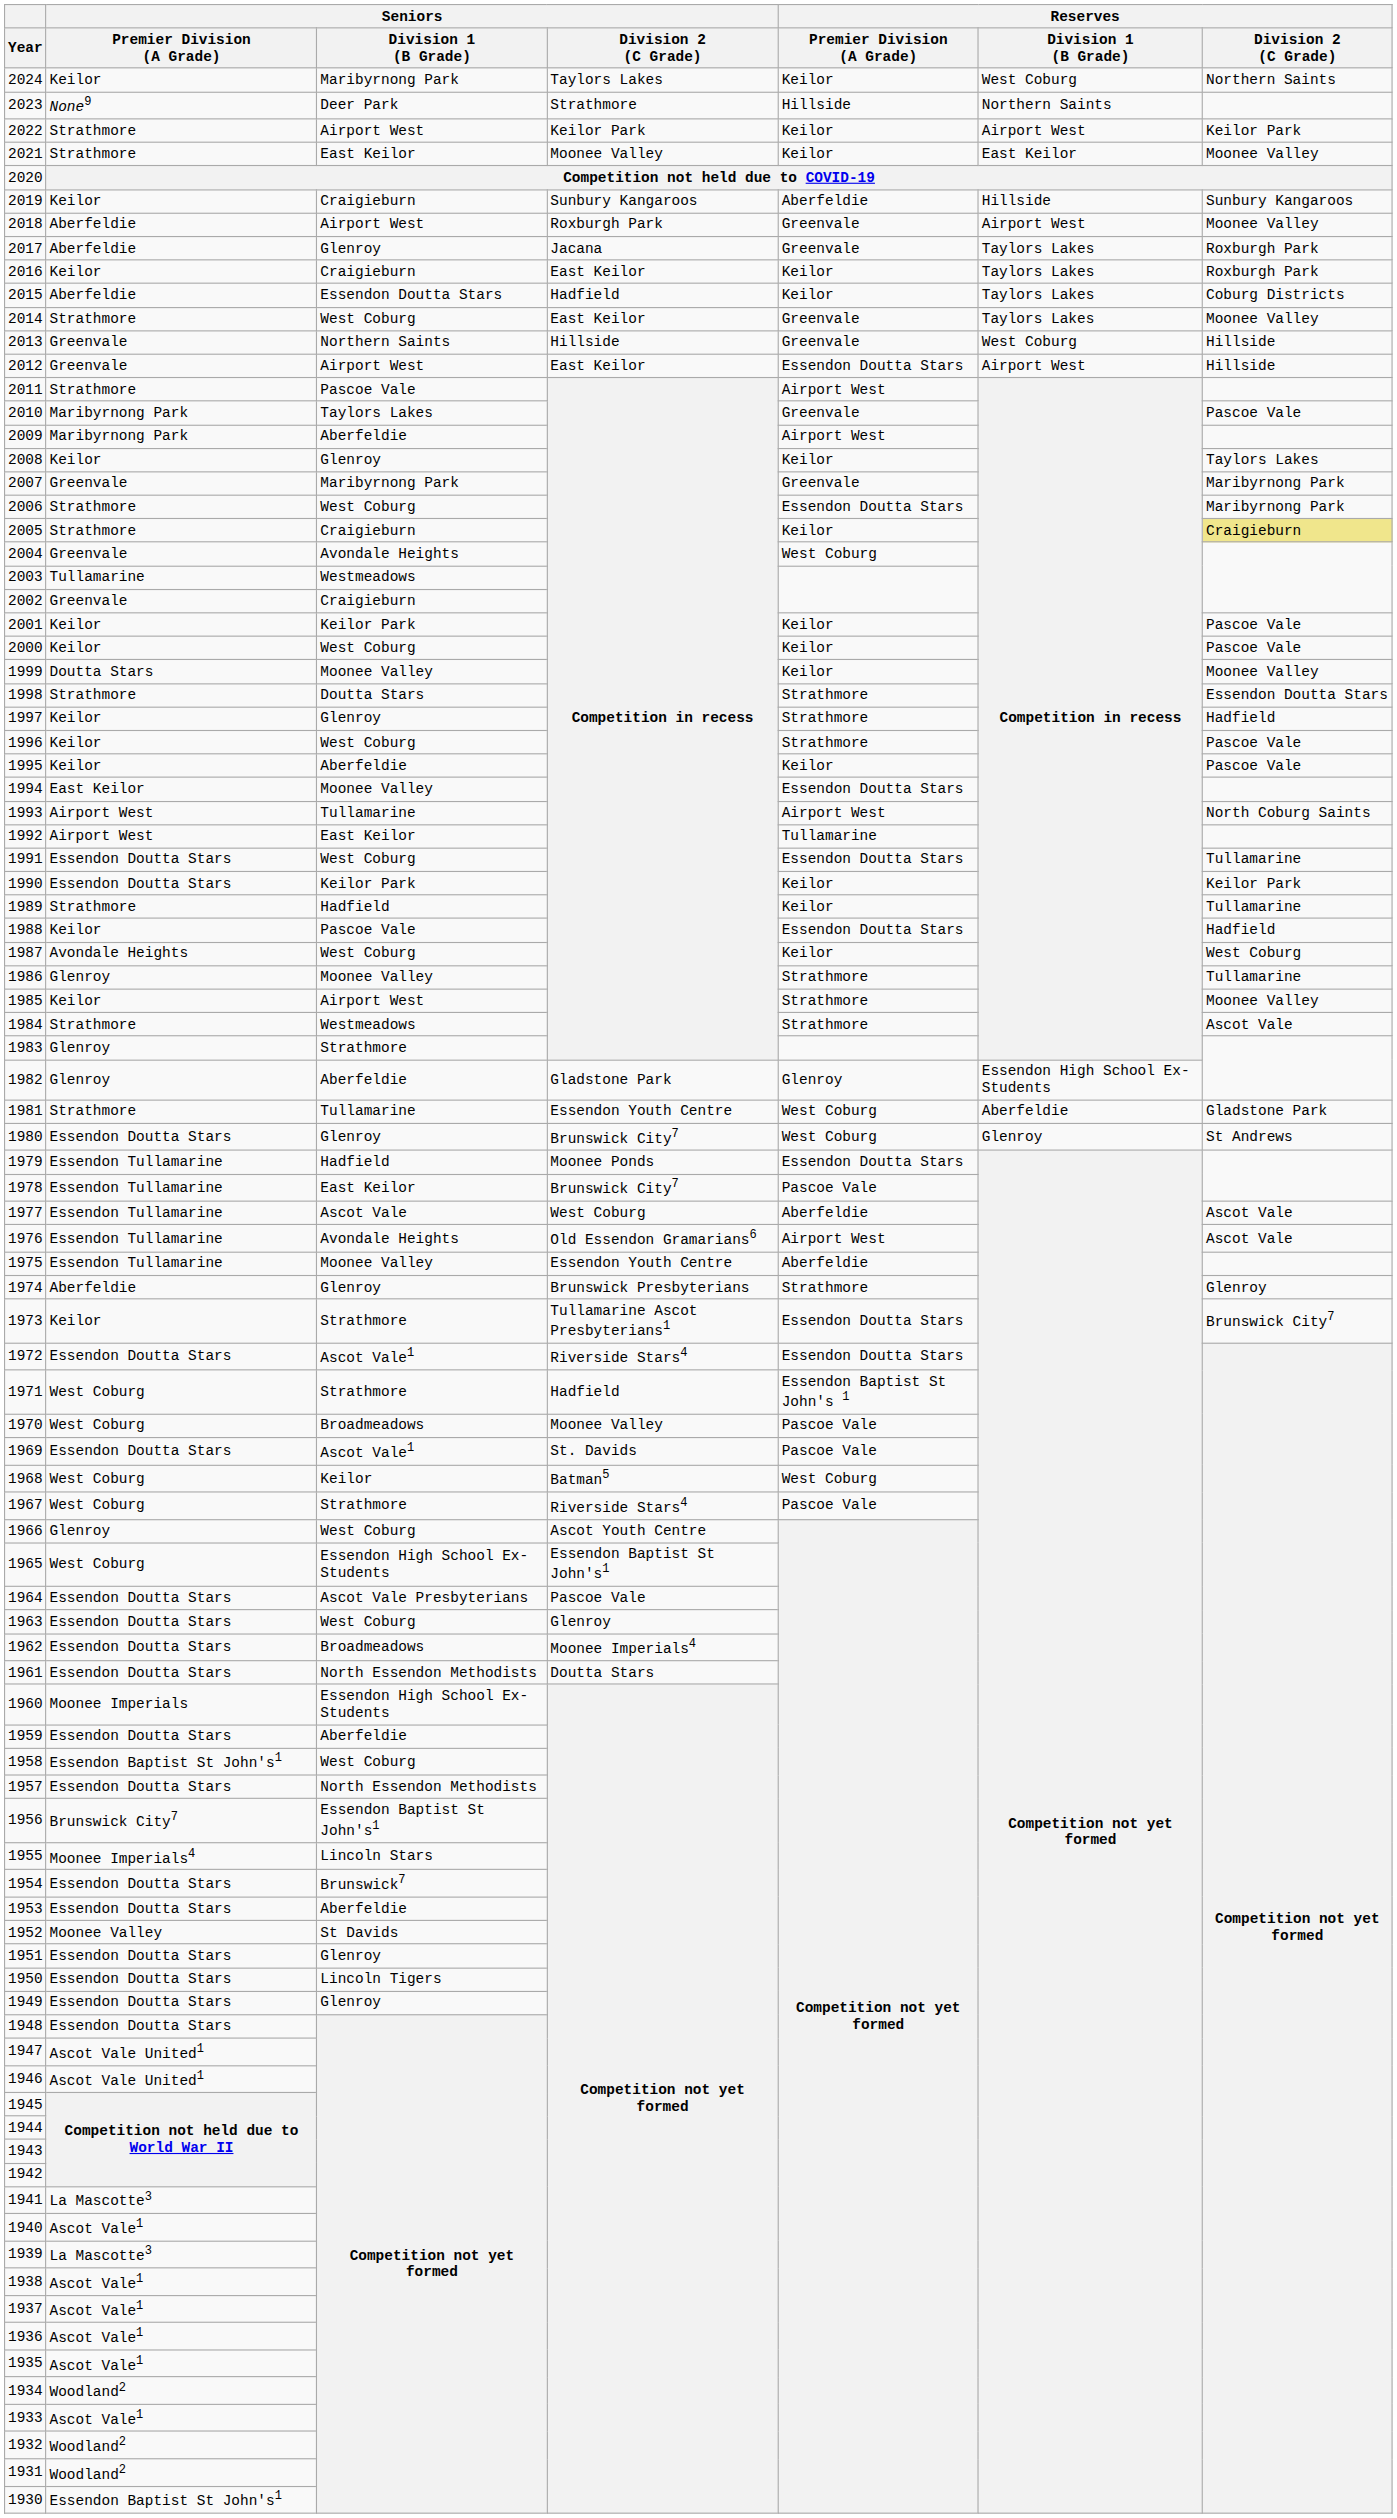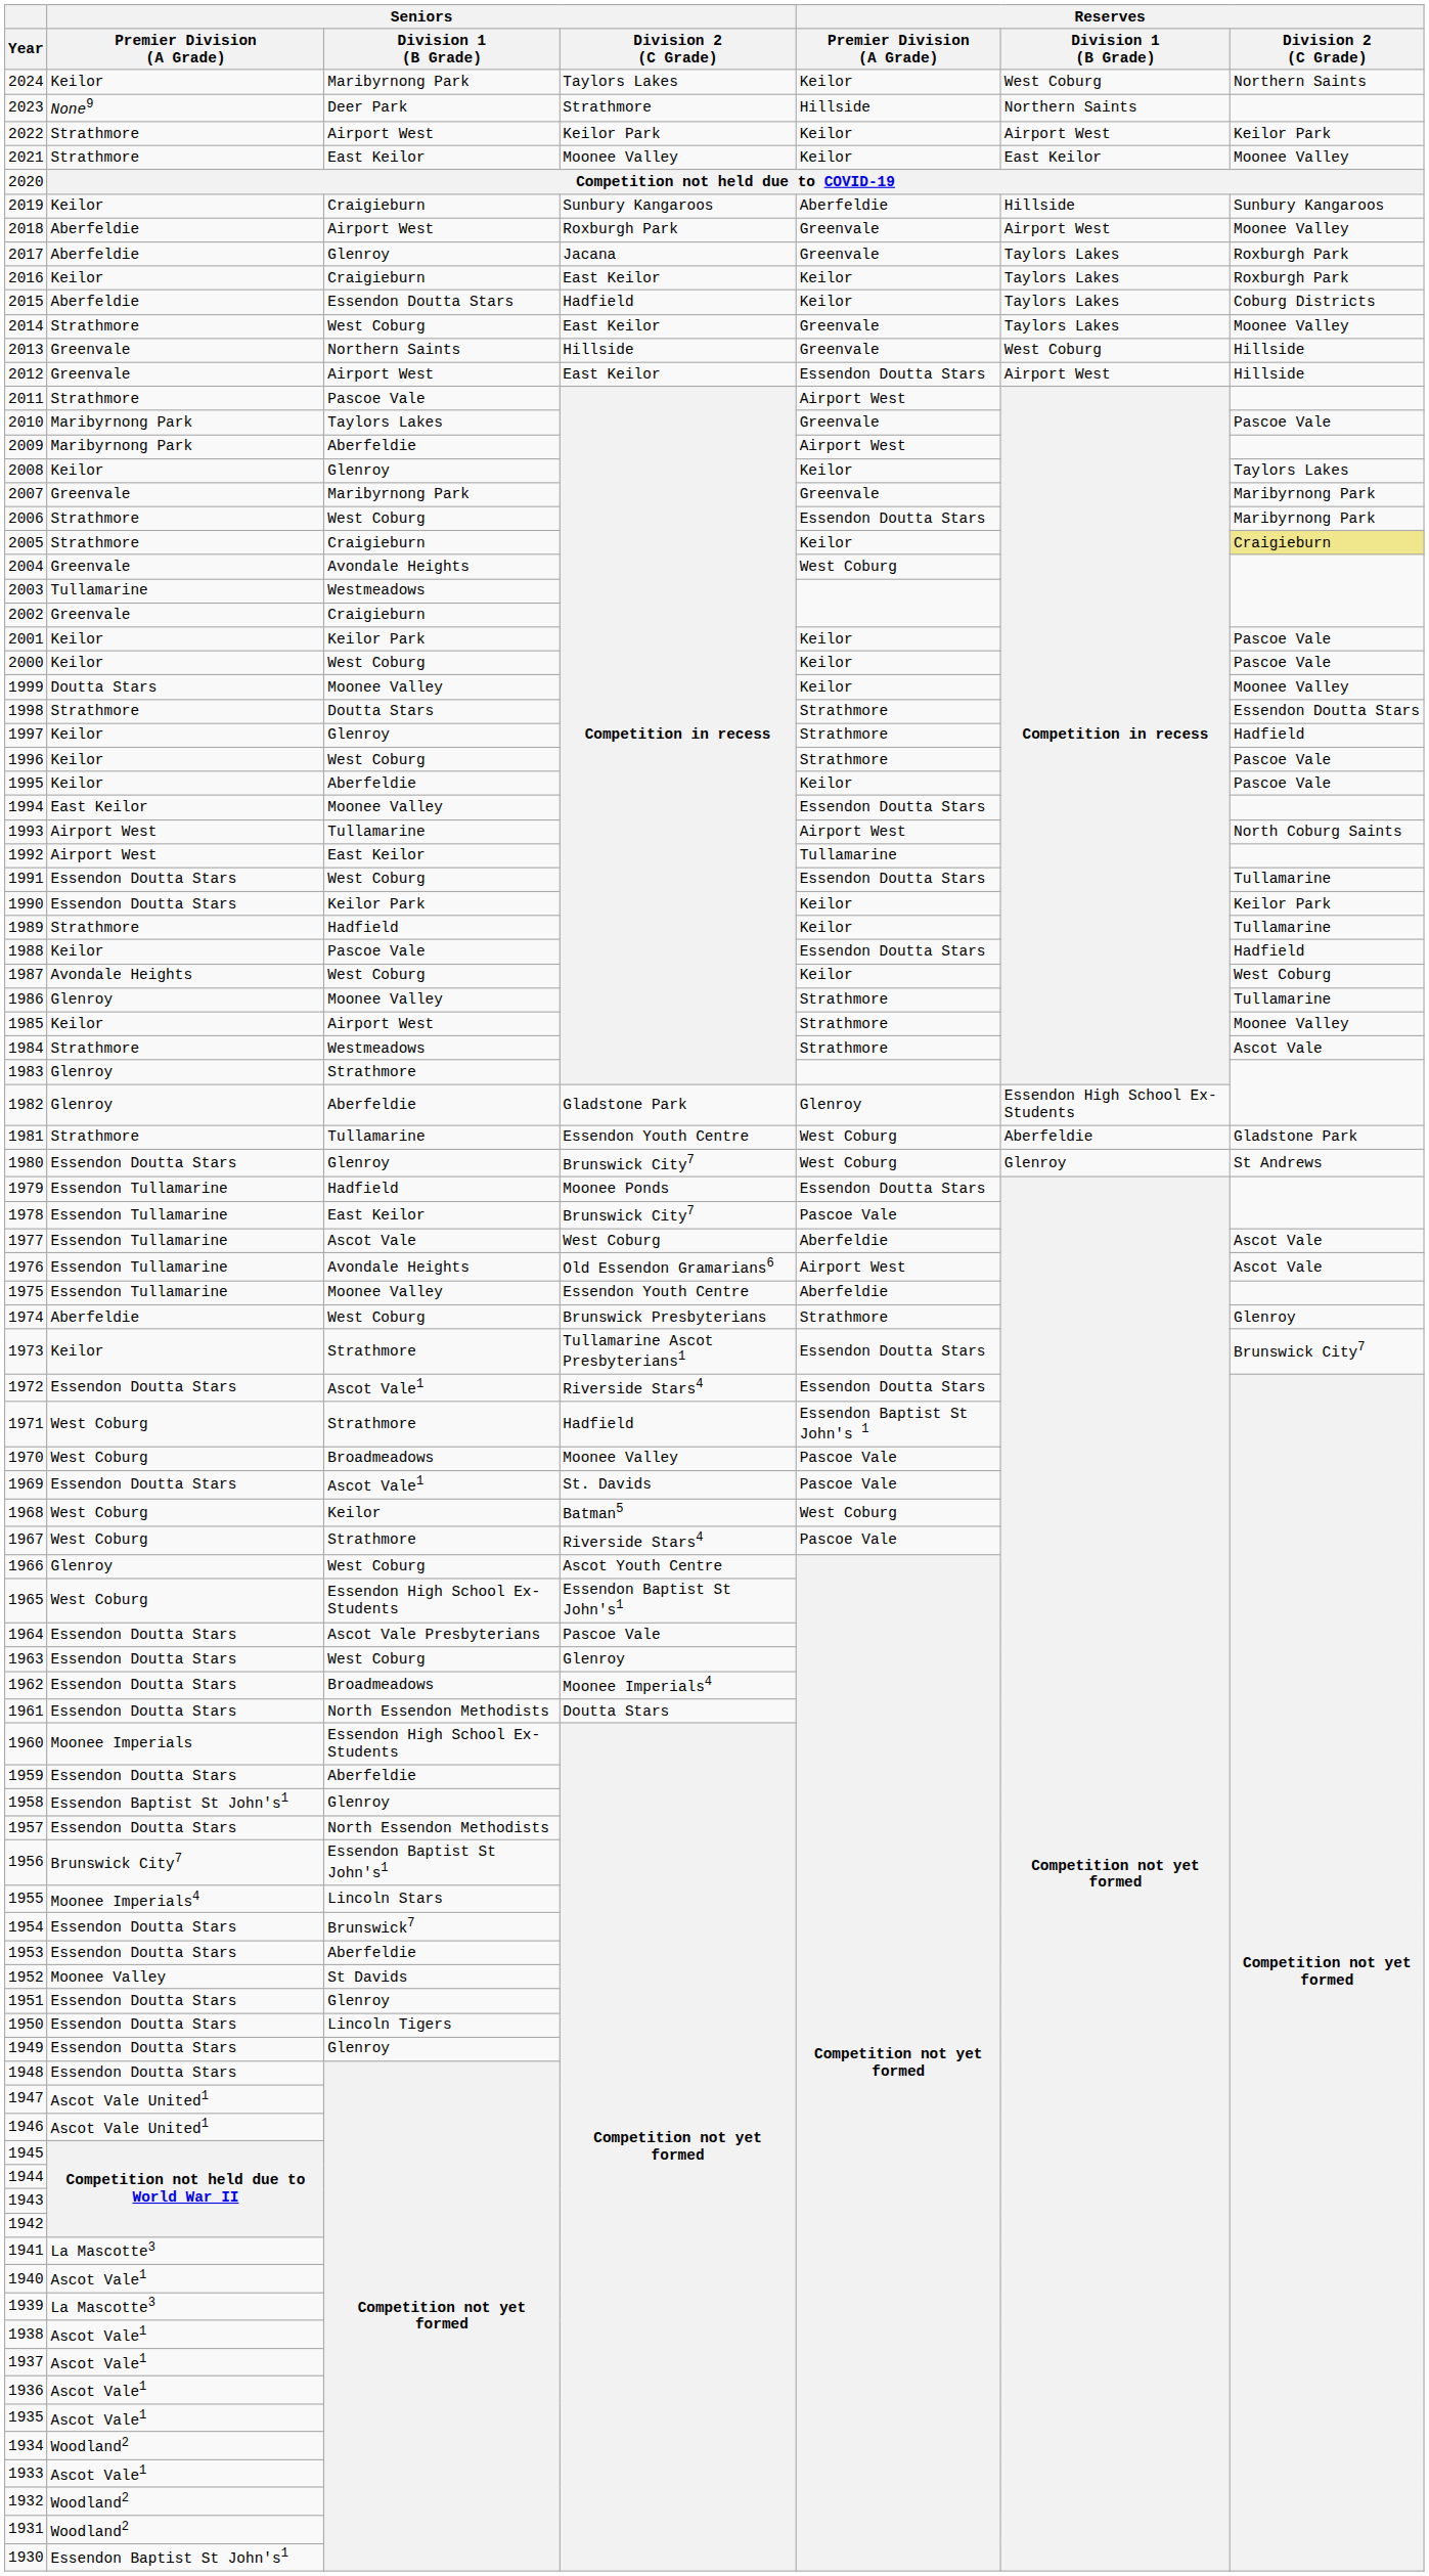1974 | Seniors / Division 1 (B Grade): Glenroy -> West Coburg
1958 | Seniors / Division 1 (B Grade): West Coburg -> Glenroy
